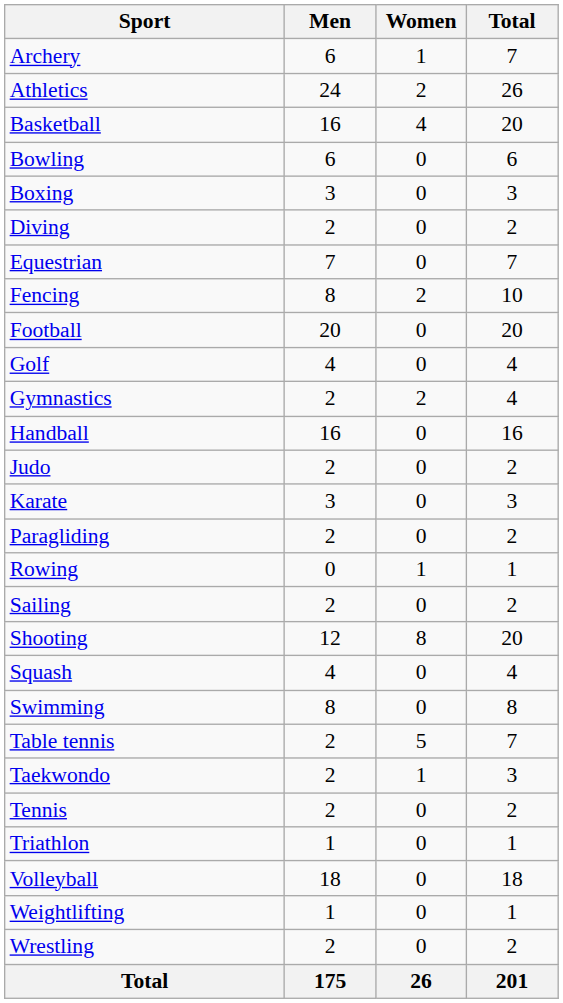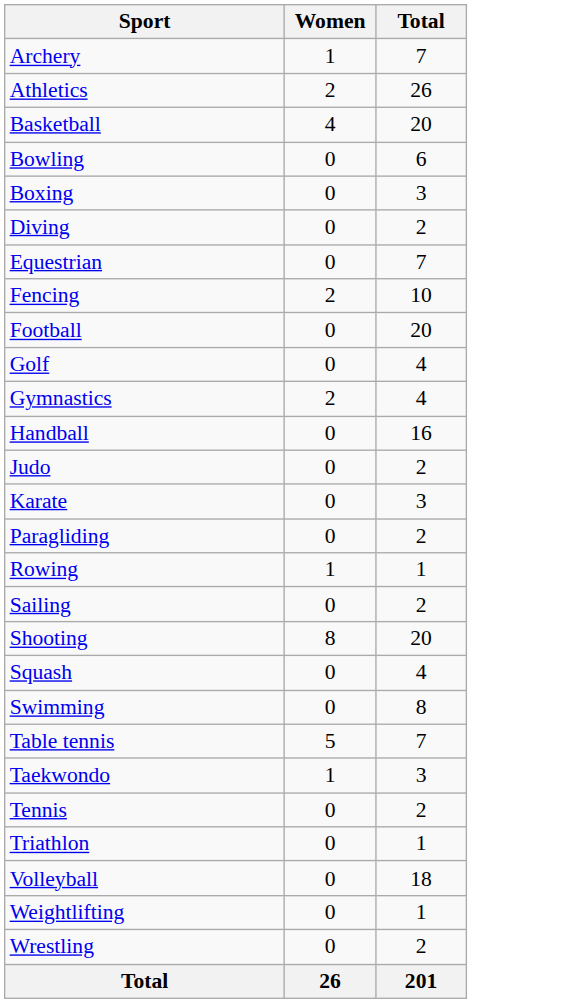- column: Men | 6 | 24 | 16 | 6 | 3 | 2 | 7 | 8 | 20 | 4 | 2 | 16 | 2 | 3 | 2 | 0 | 2 | 12 | 4 | 8 | 2 | 2 | 2 | 1 | 18 | 1 | 2 | 175
